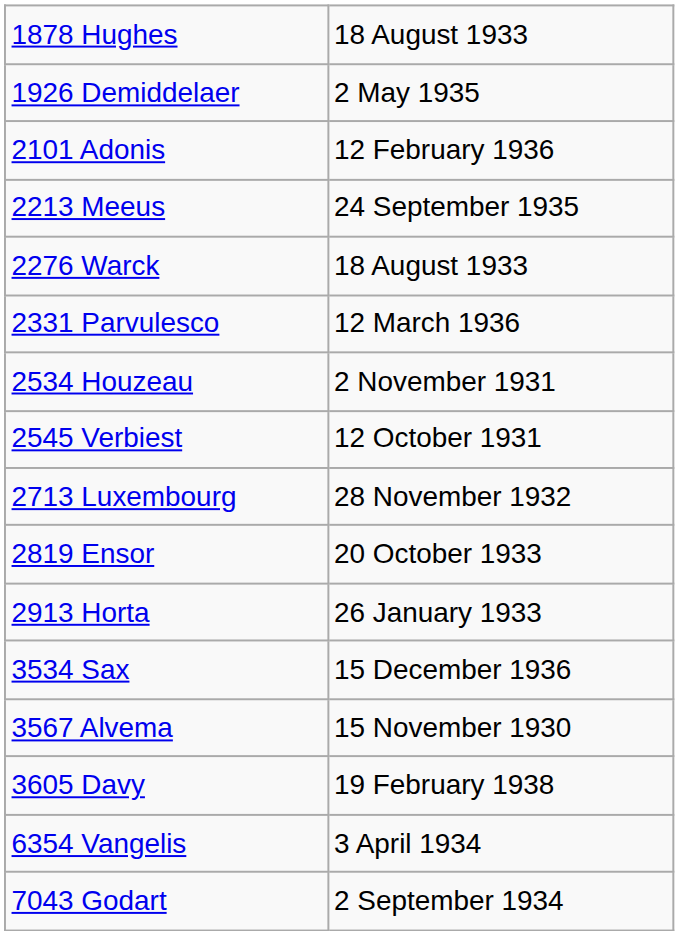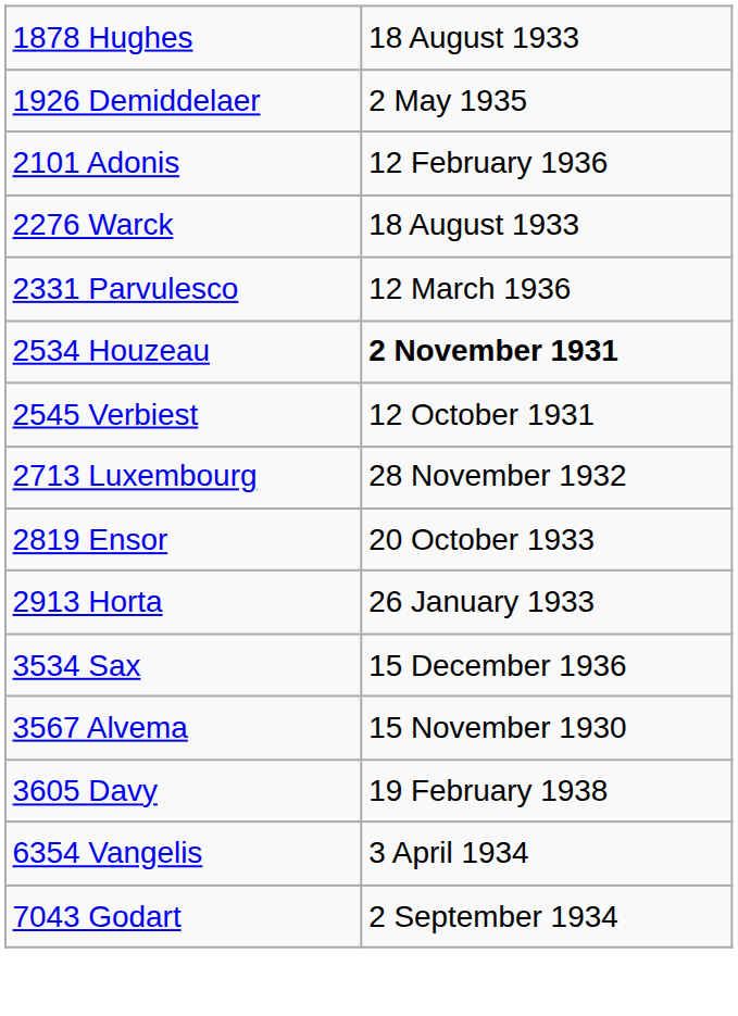- row: 2213 Meeus | 24 September 1935
2534 Houzeau | column 2: normal -> bold
